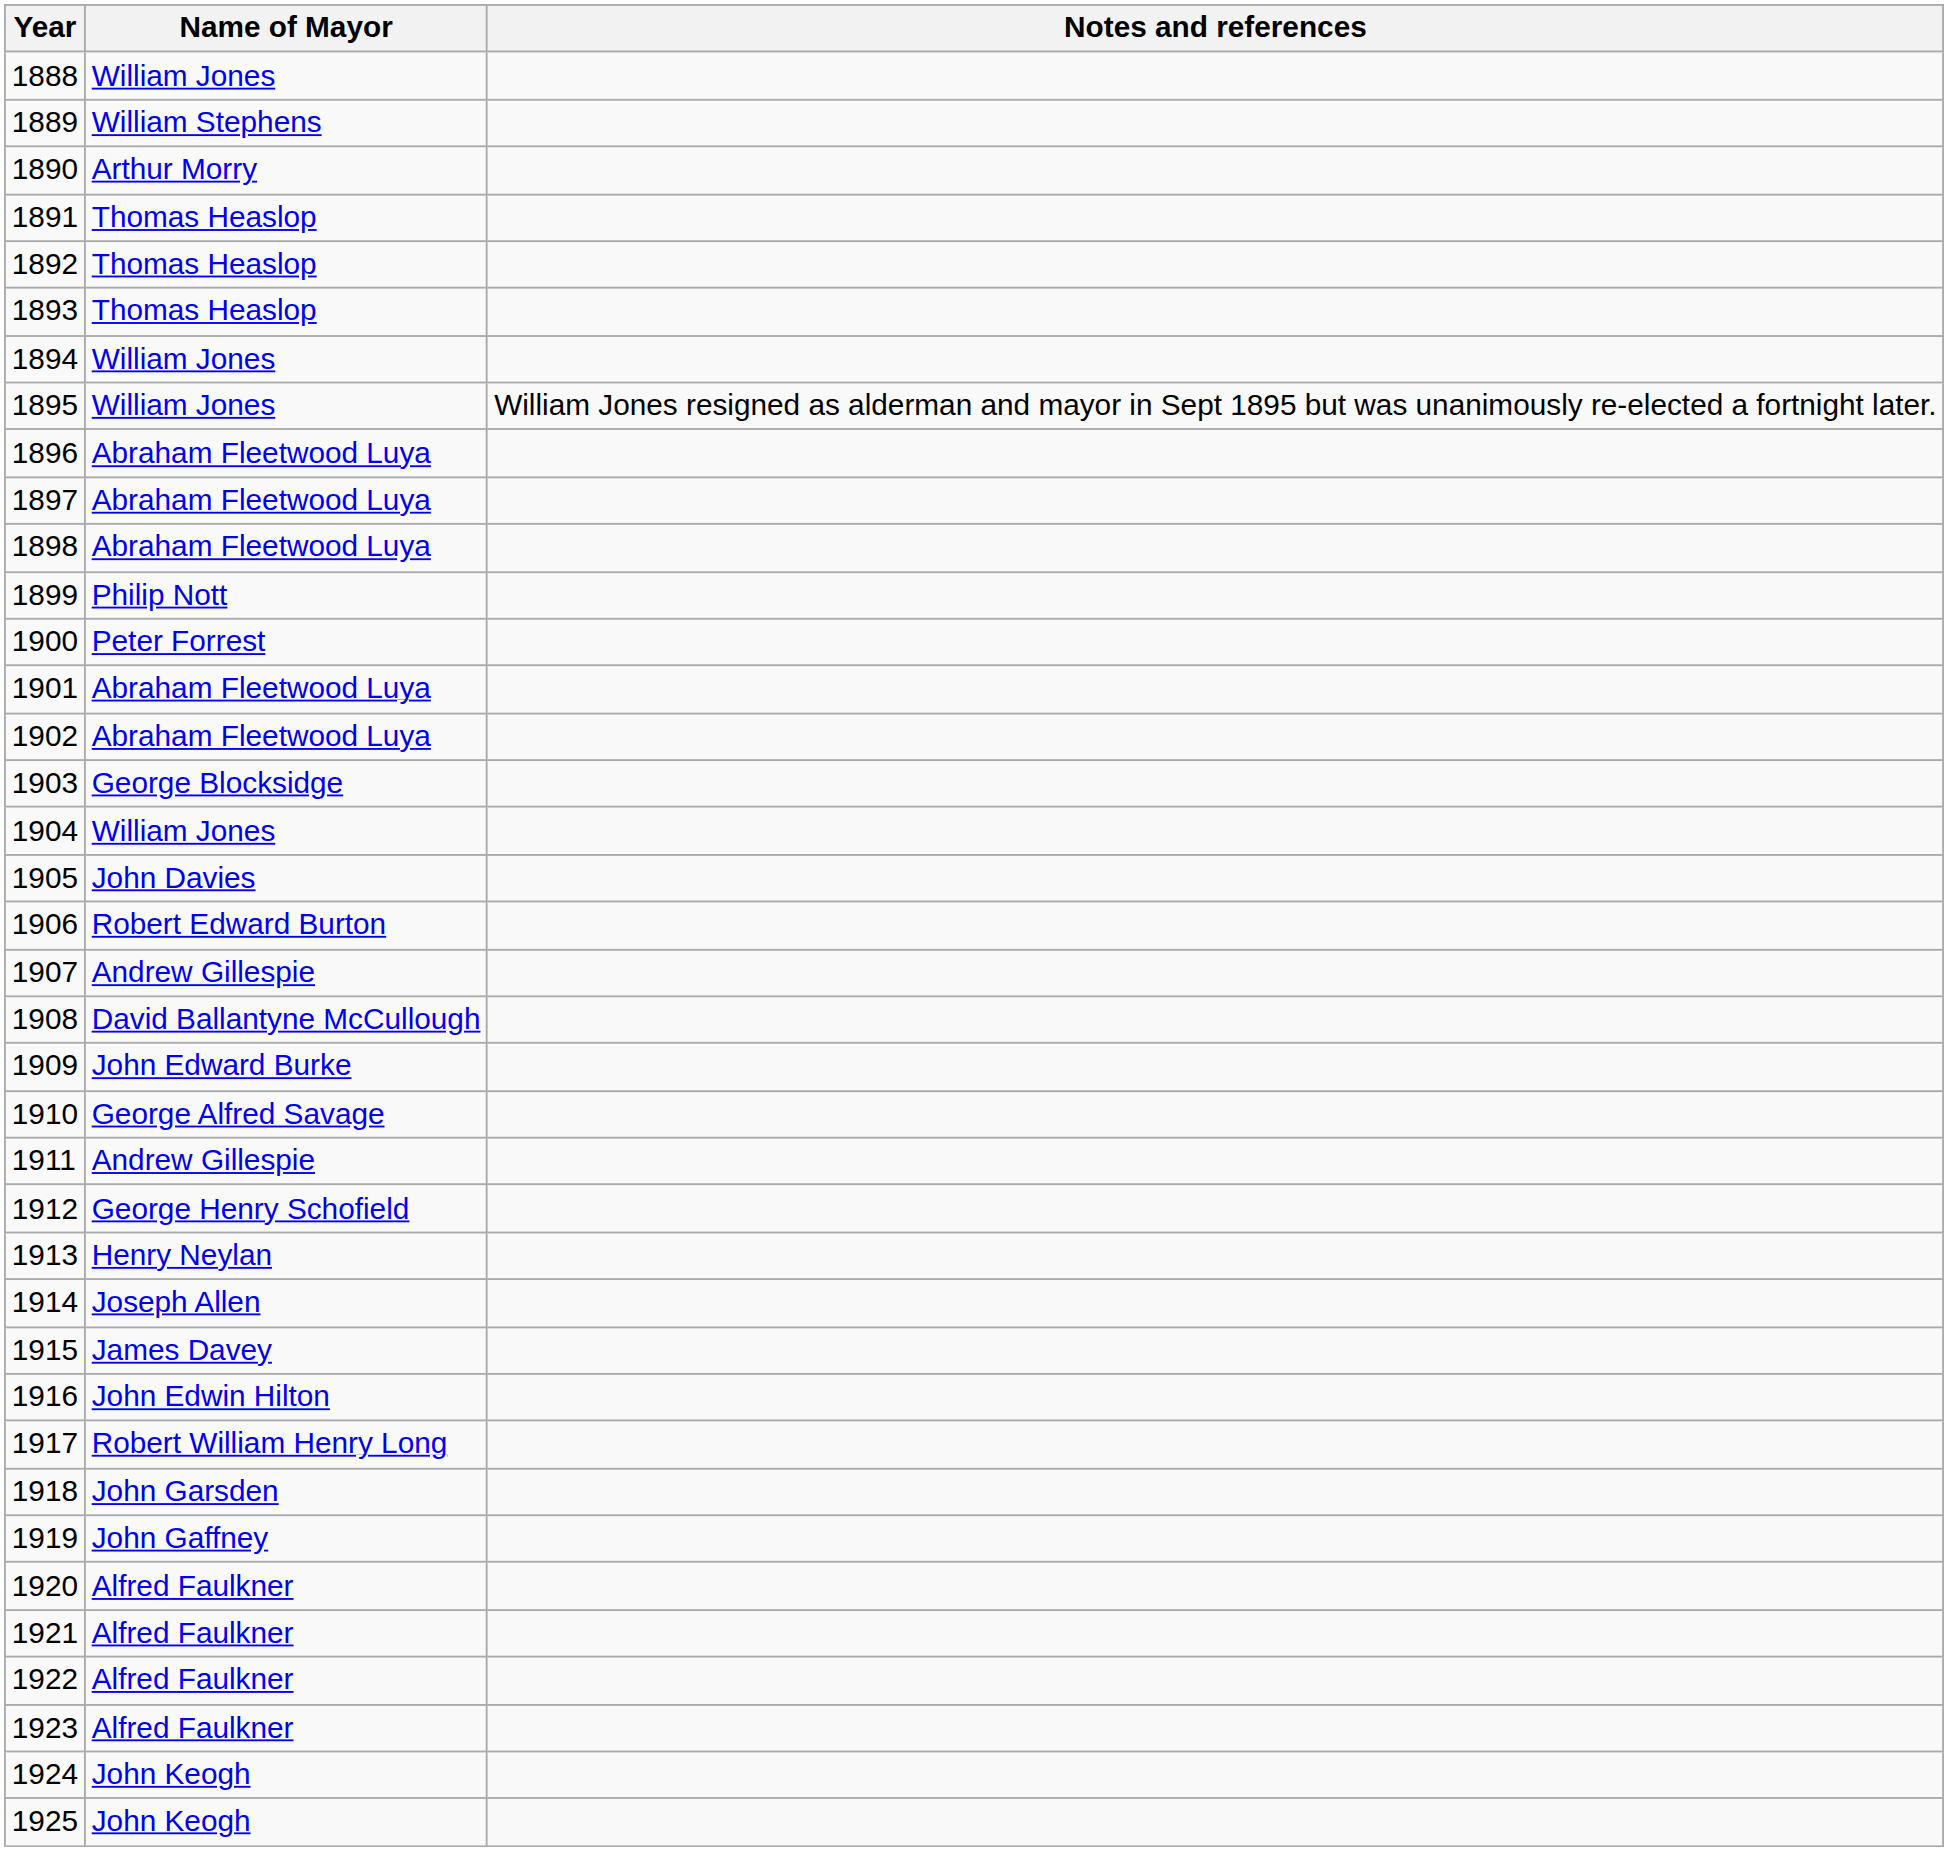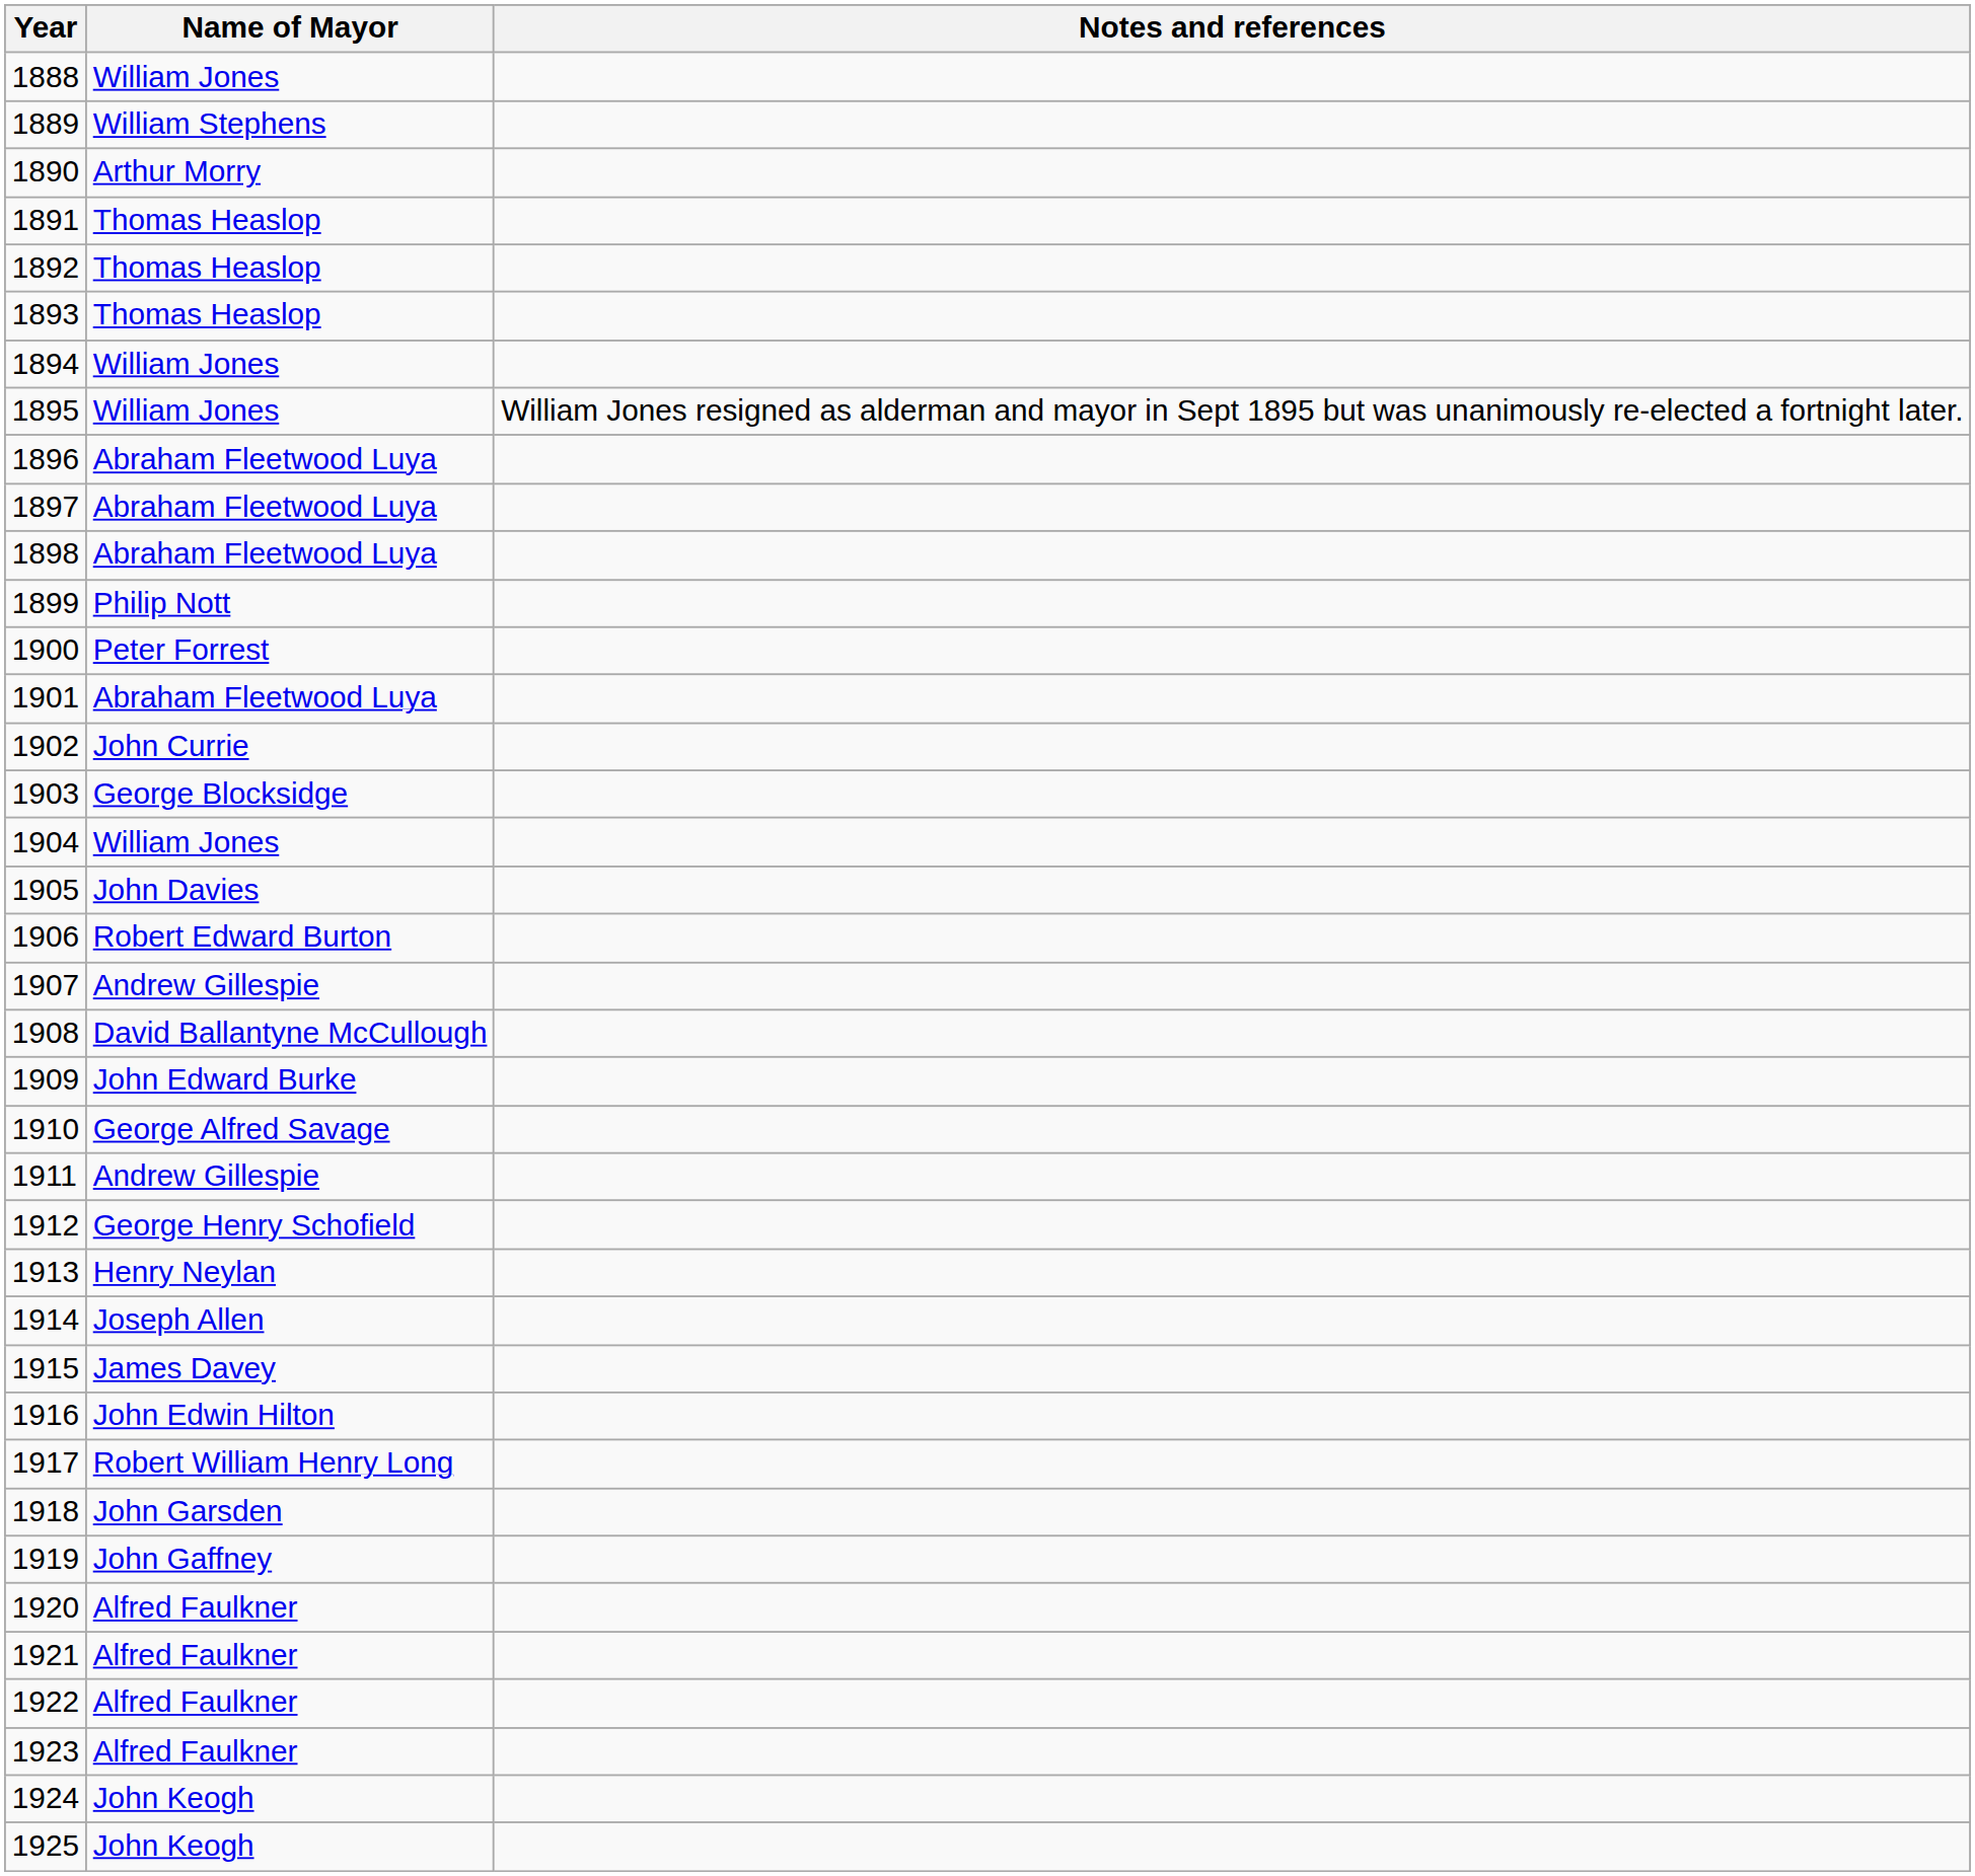1902 | Name of Mayor: Abraham Fleetwood Luya -> John Currie
